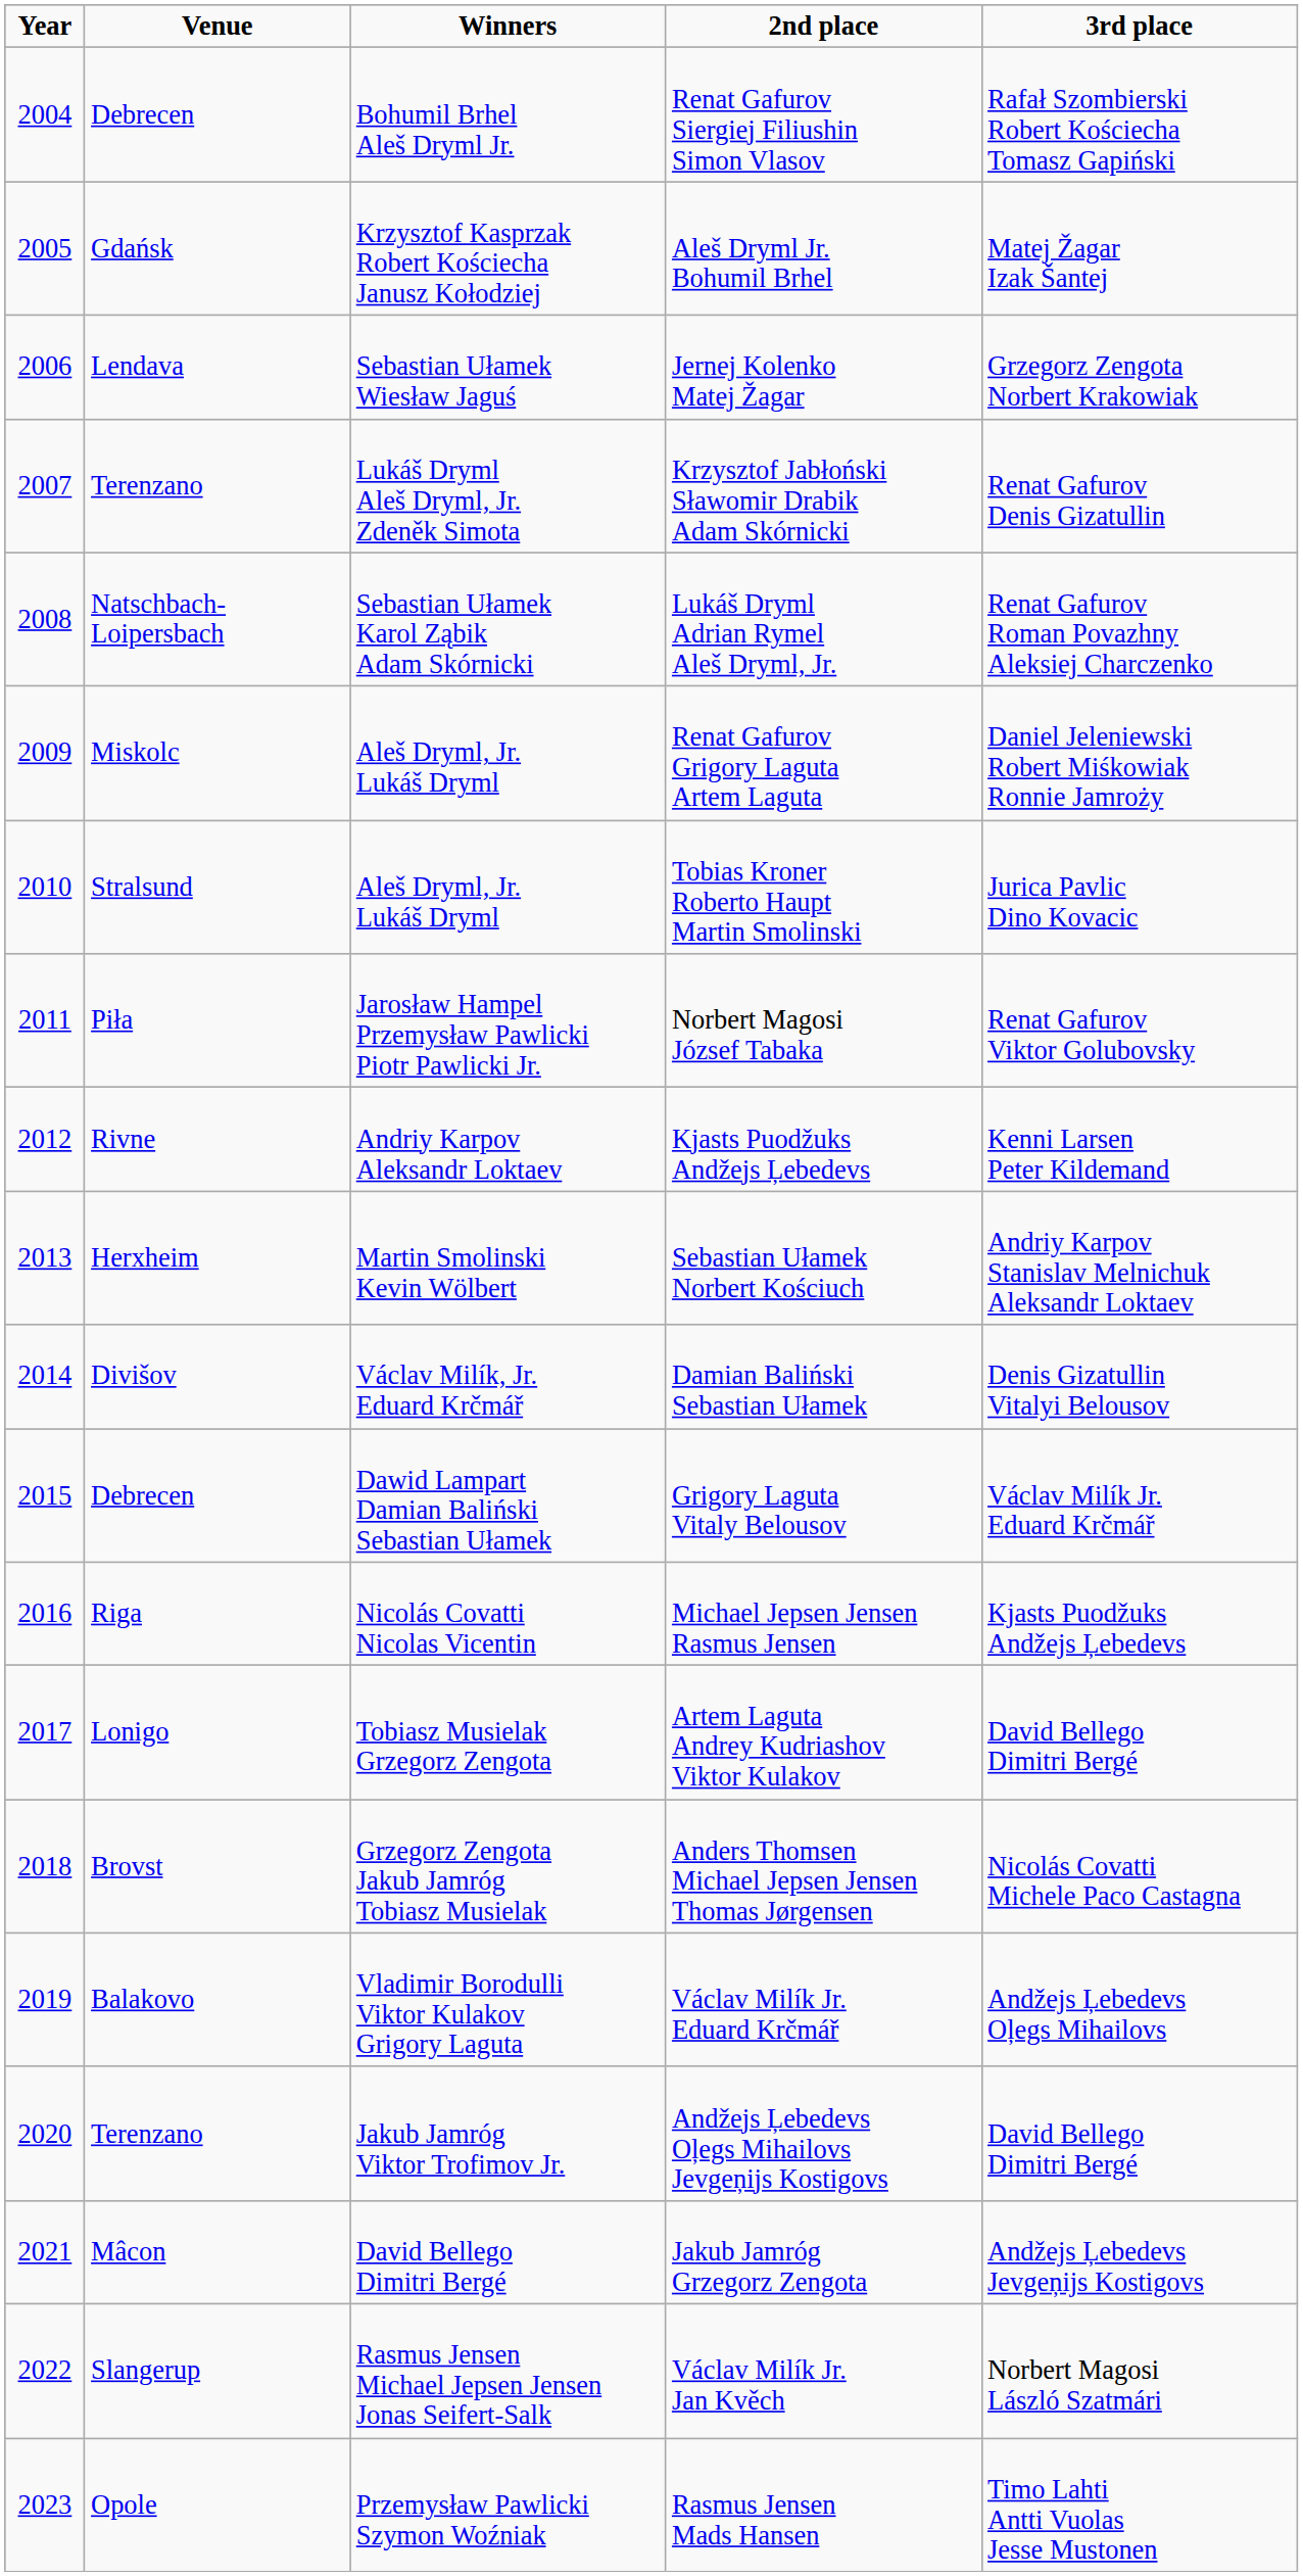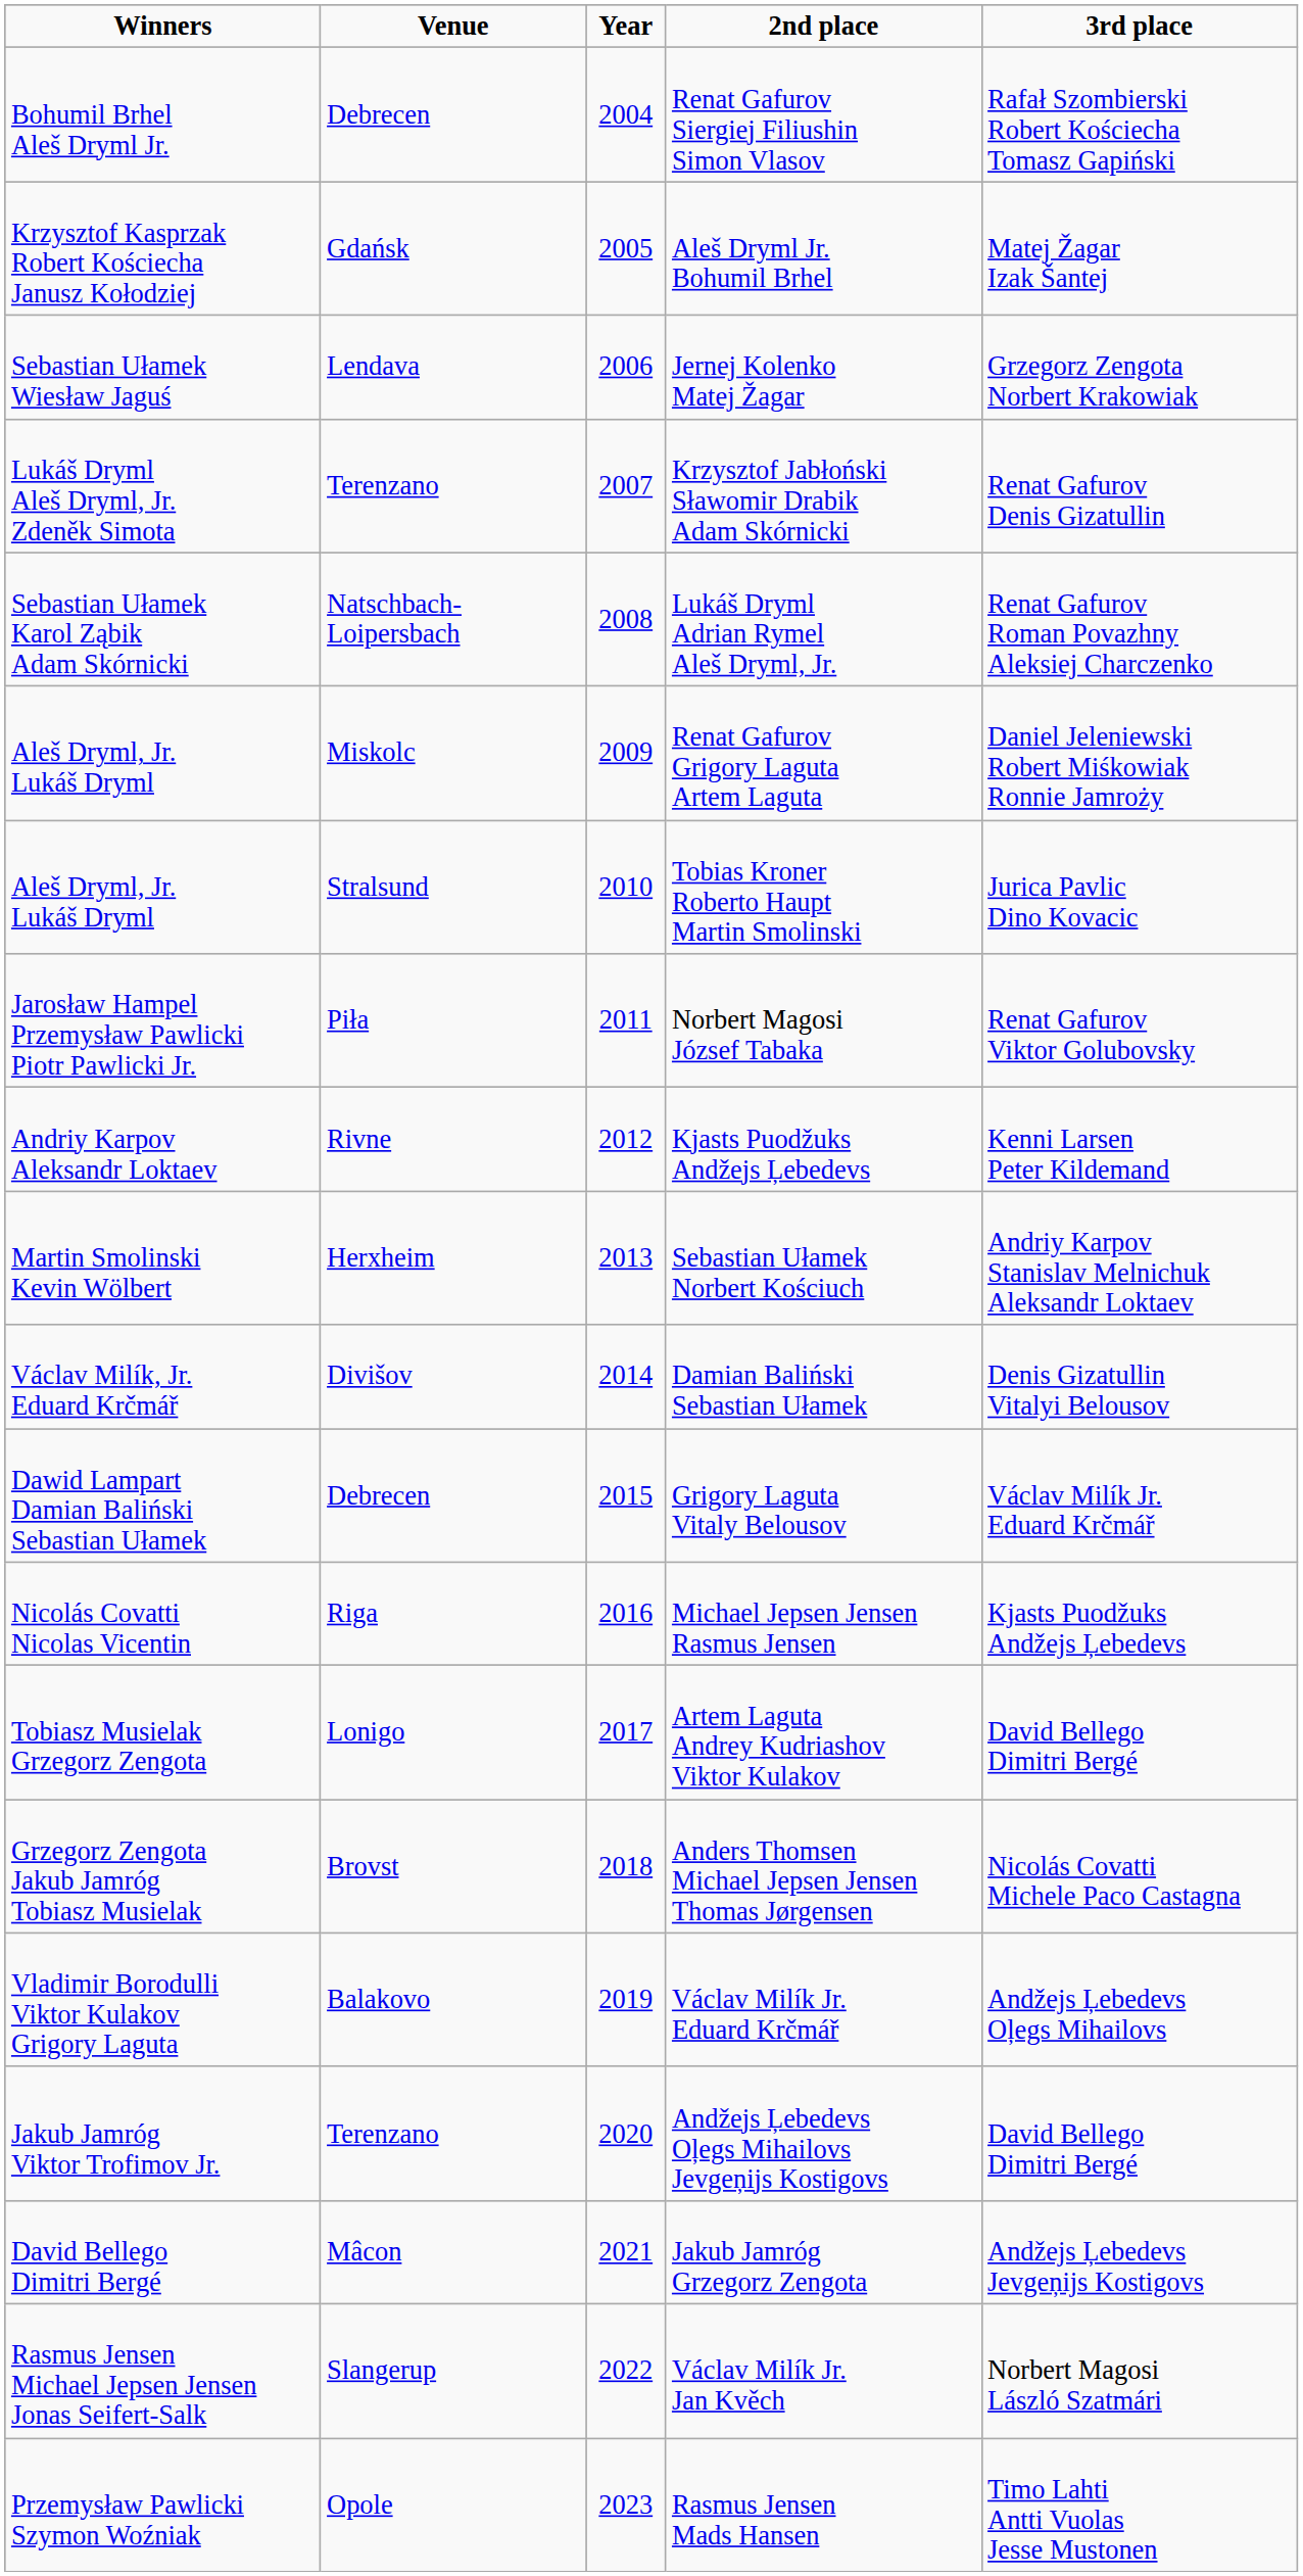columns swapped: Year <-> Winners
